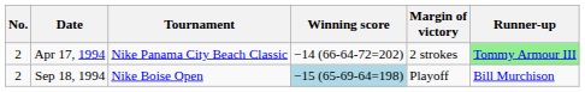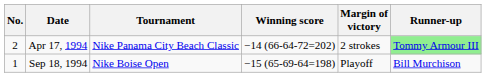Sep 18, 1994 | No.: 2 -> 1
Sep 18, 1994 | Winning score: lightblue background -> no background
